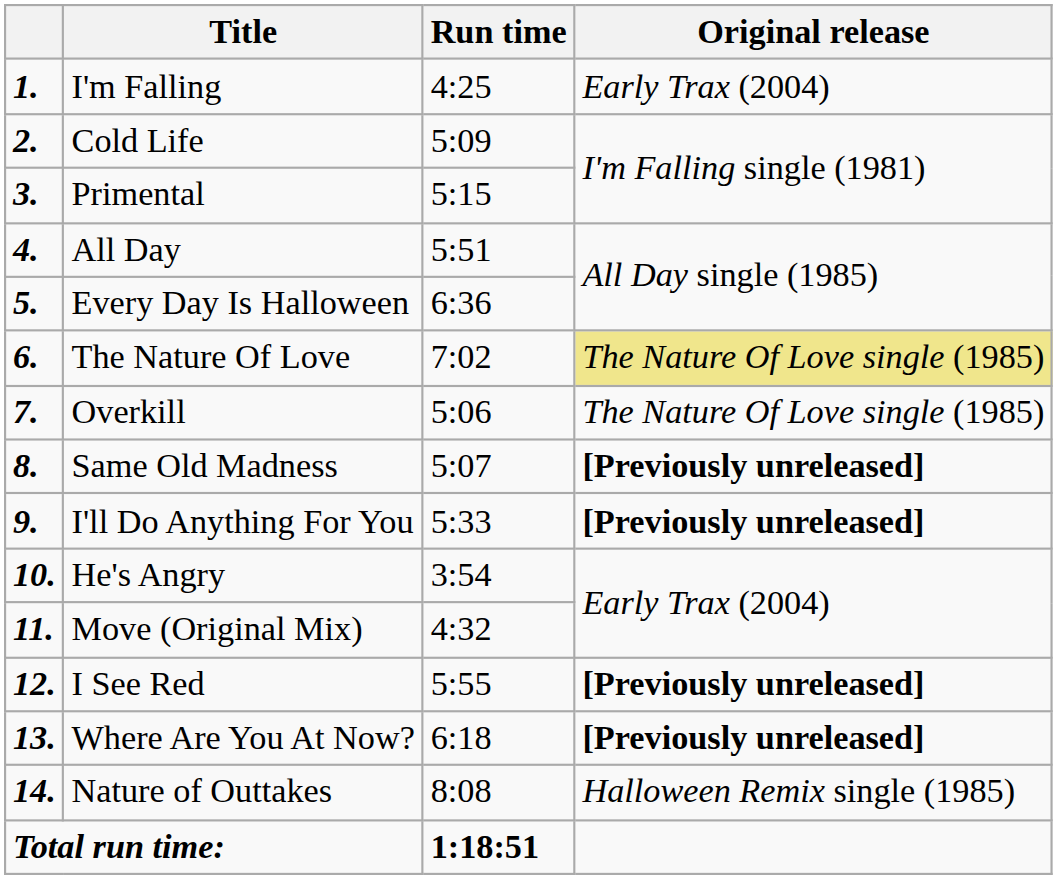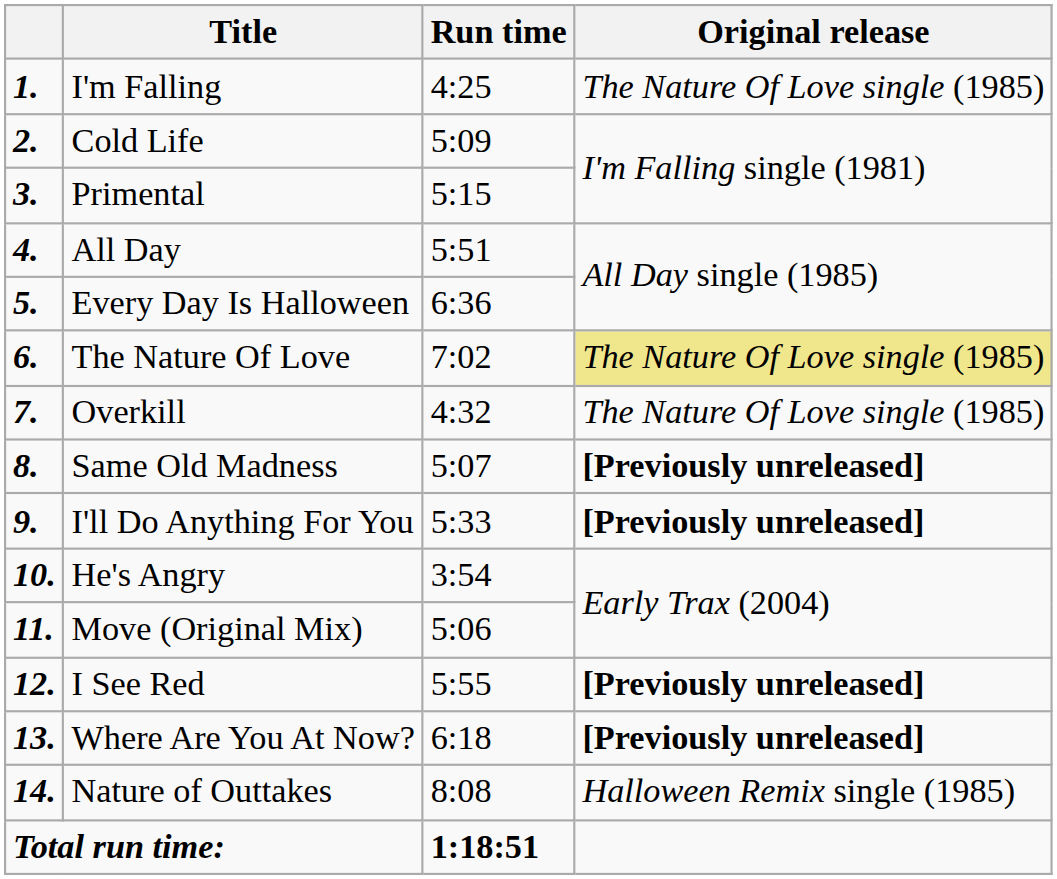I'm Falling | Original release: Early Trax (2004) -> The Nature Of Love single (1985)
Overkill | Run time: 5:06 -> 4:32
Move (Original Mix) | Run time: 4:32 -> 5:06
